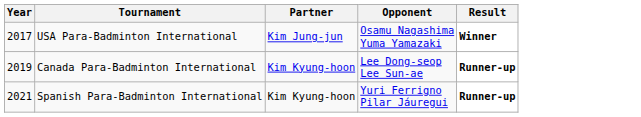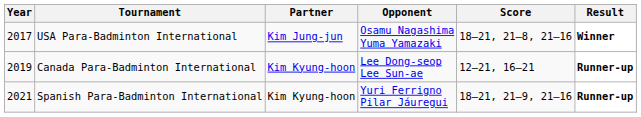+ column: Score | 18–21, 21–8, 21–16 | 12–21, 16–21 | 18–21, 21–9, 21–16
